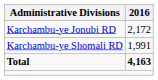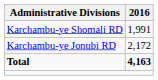rows swapped: Karchambu-ye Jonubi RD <-> Karchambu-ye Shomali RD
